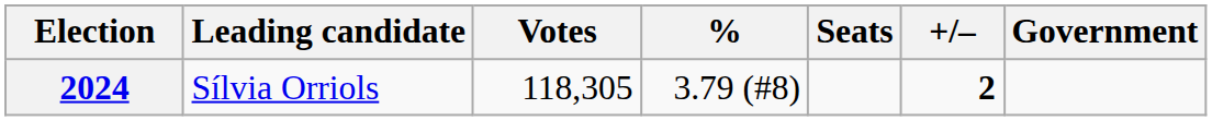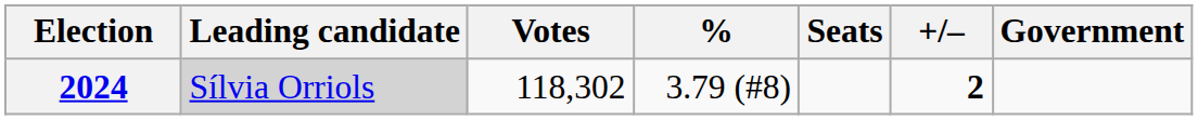2024 | Leading candidate: no background -> lightgrey background
2024 | Votes: 118,305 -> 118,302
